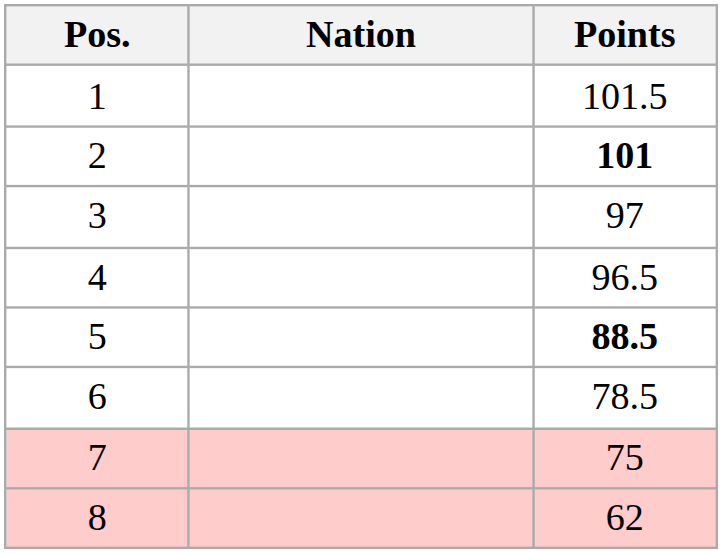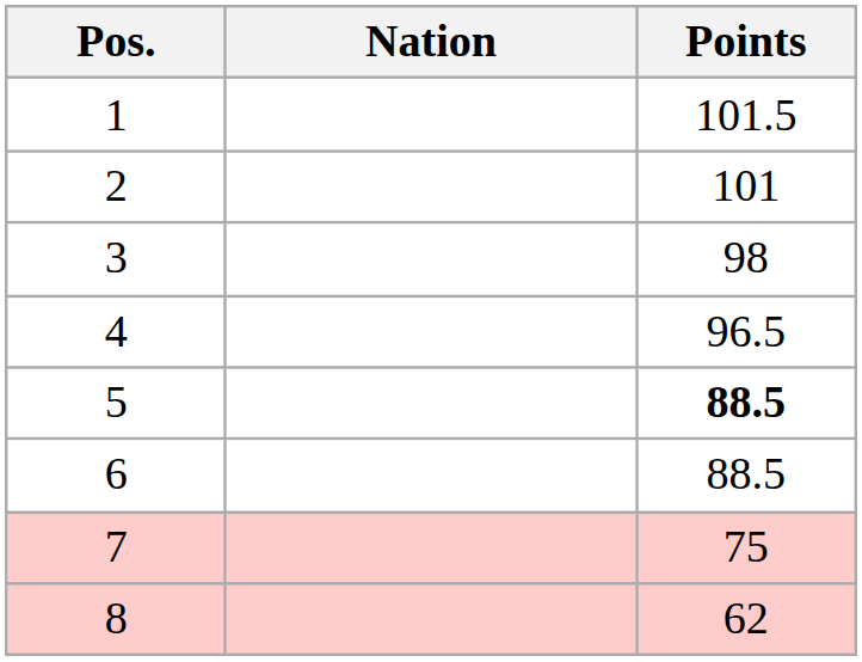2 | Points: bold -> normal
3 | Points: 97 -> 98
6 | Points: 78.5 -> 88.5
